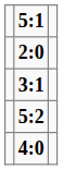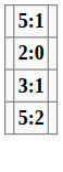- row: 4:0
